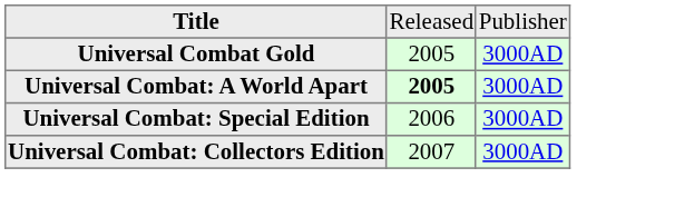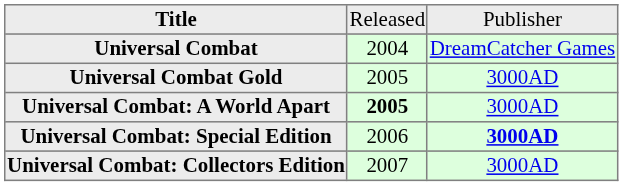+ row: Universal Combat | 2004 | DreamCatcher Games
Universal Combat: Special Edition | column 3: normal -> bold
